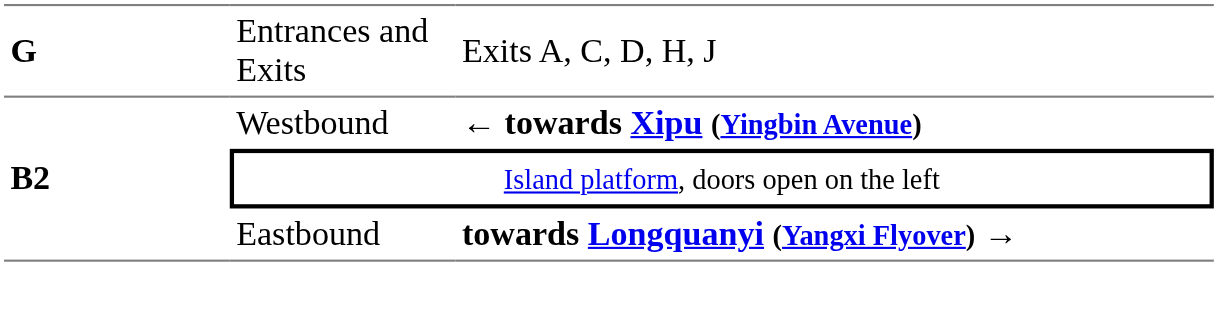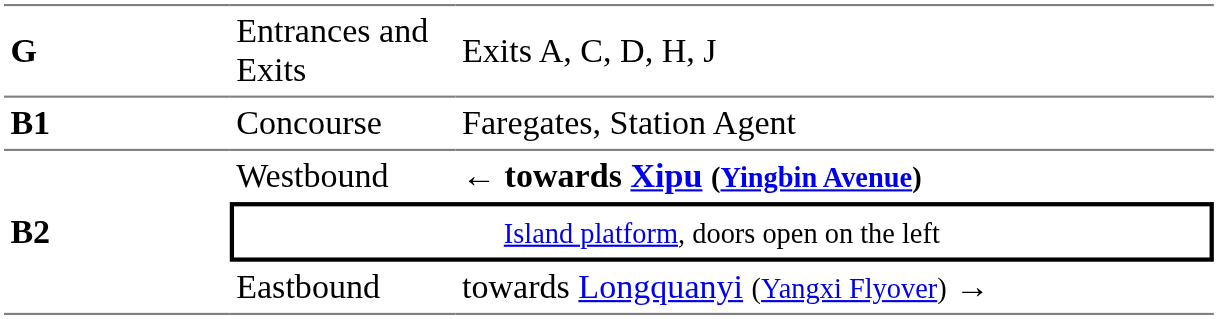+ row: B1 | Concourse | Faregates, Station Agent
Eastbound | column 3: bold -> normal
